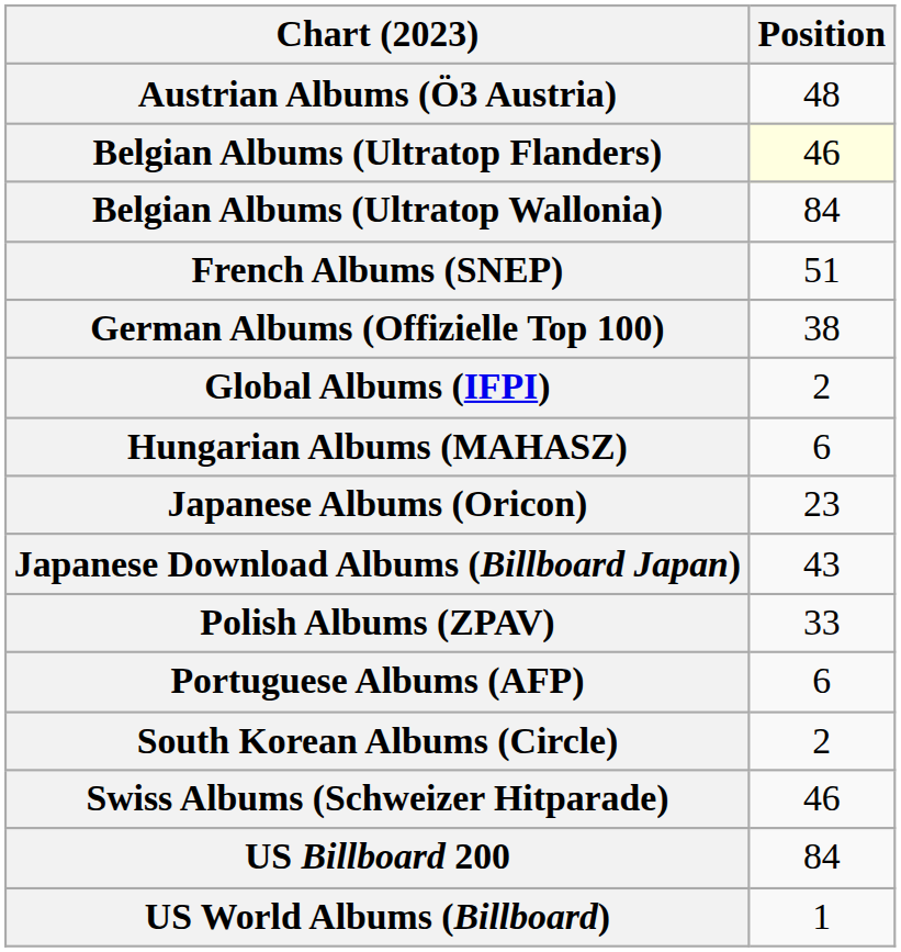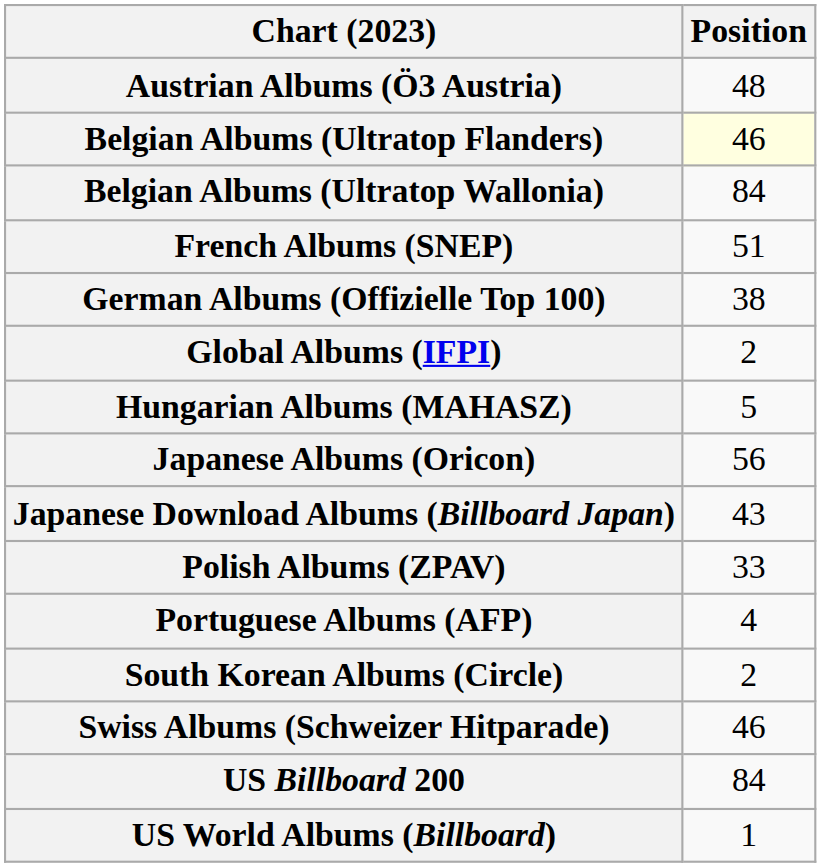Hungarian Albums (MAHASZ) | Position: 6 -> 5
Japanese Albums (Oricon) | Position: 23 -> 56
Portuguese Albums (AFP) | Position: 6 -> 4
